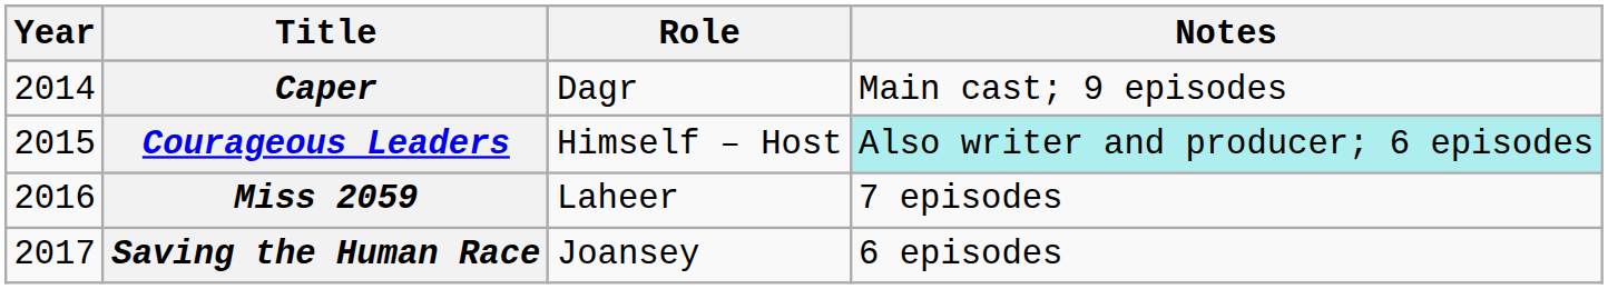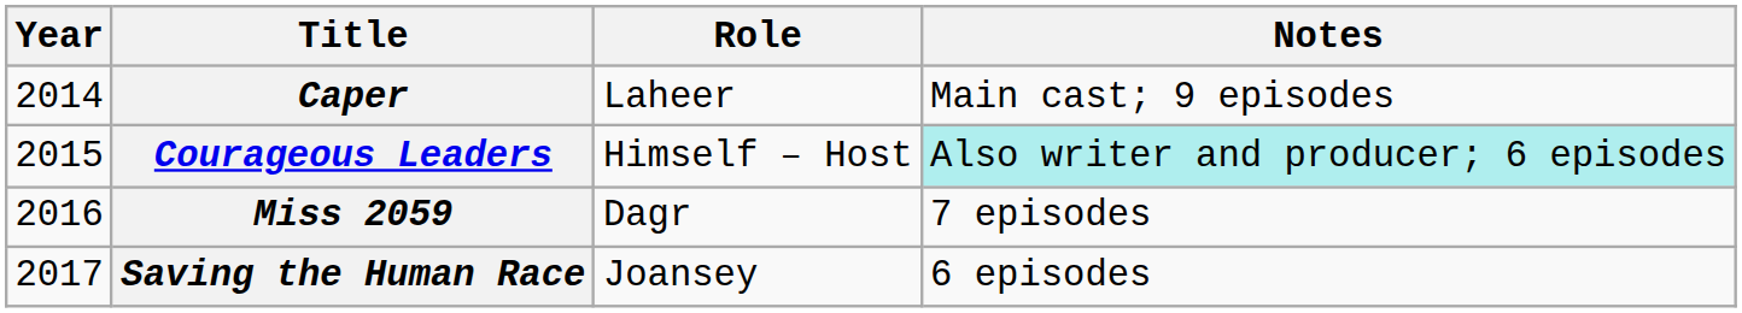Caper | Role: Dagr -> Laheer
Miss 2059 | Role: Laheer -> Dagr
